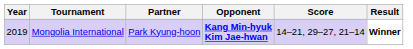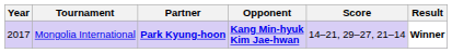Mongolia International | Year: 2019 -> 2017
Mongolia International | Partner: normal -> bold
